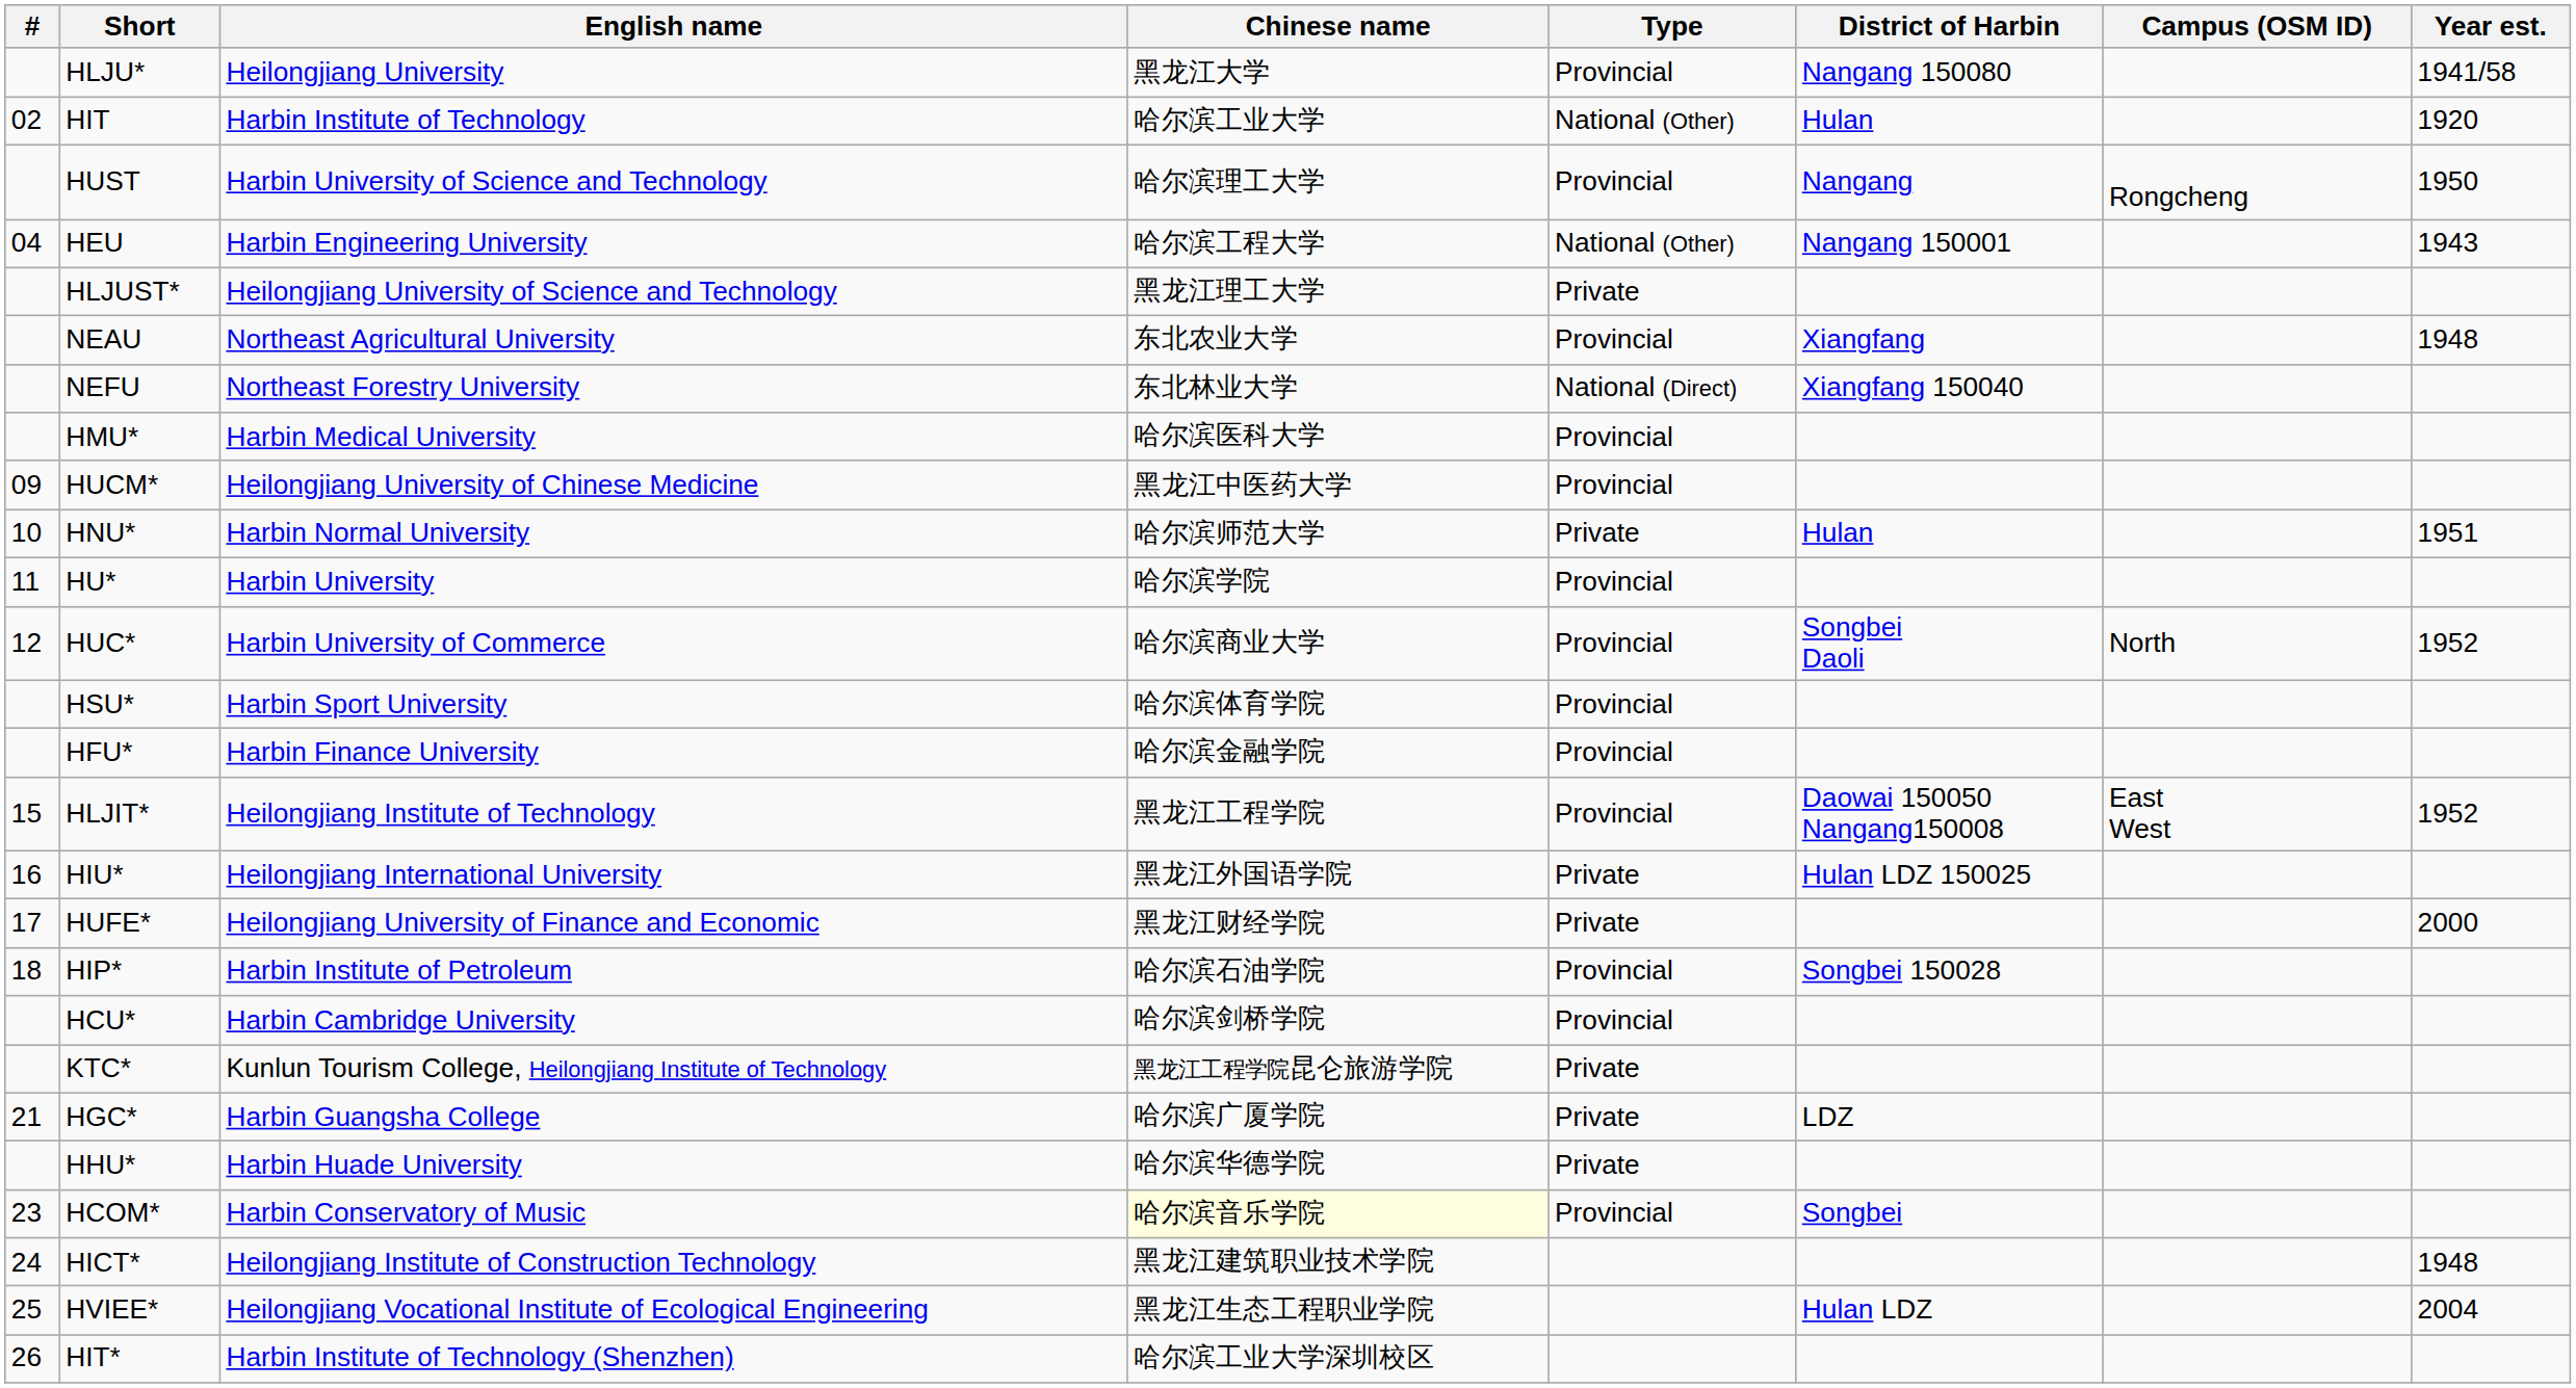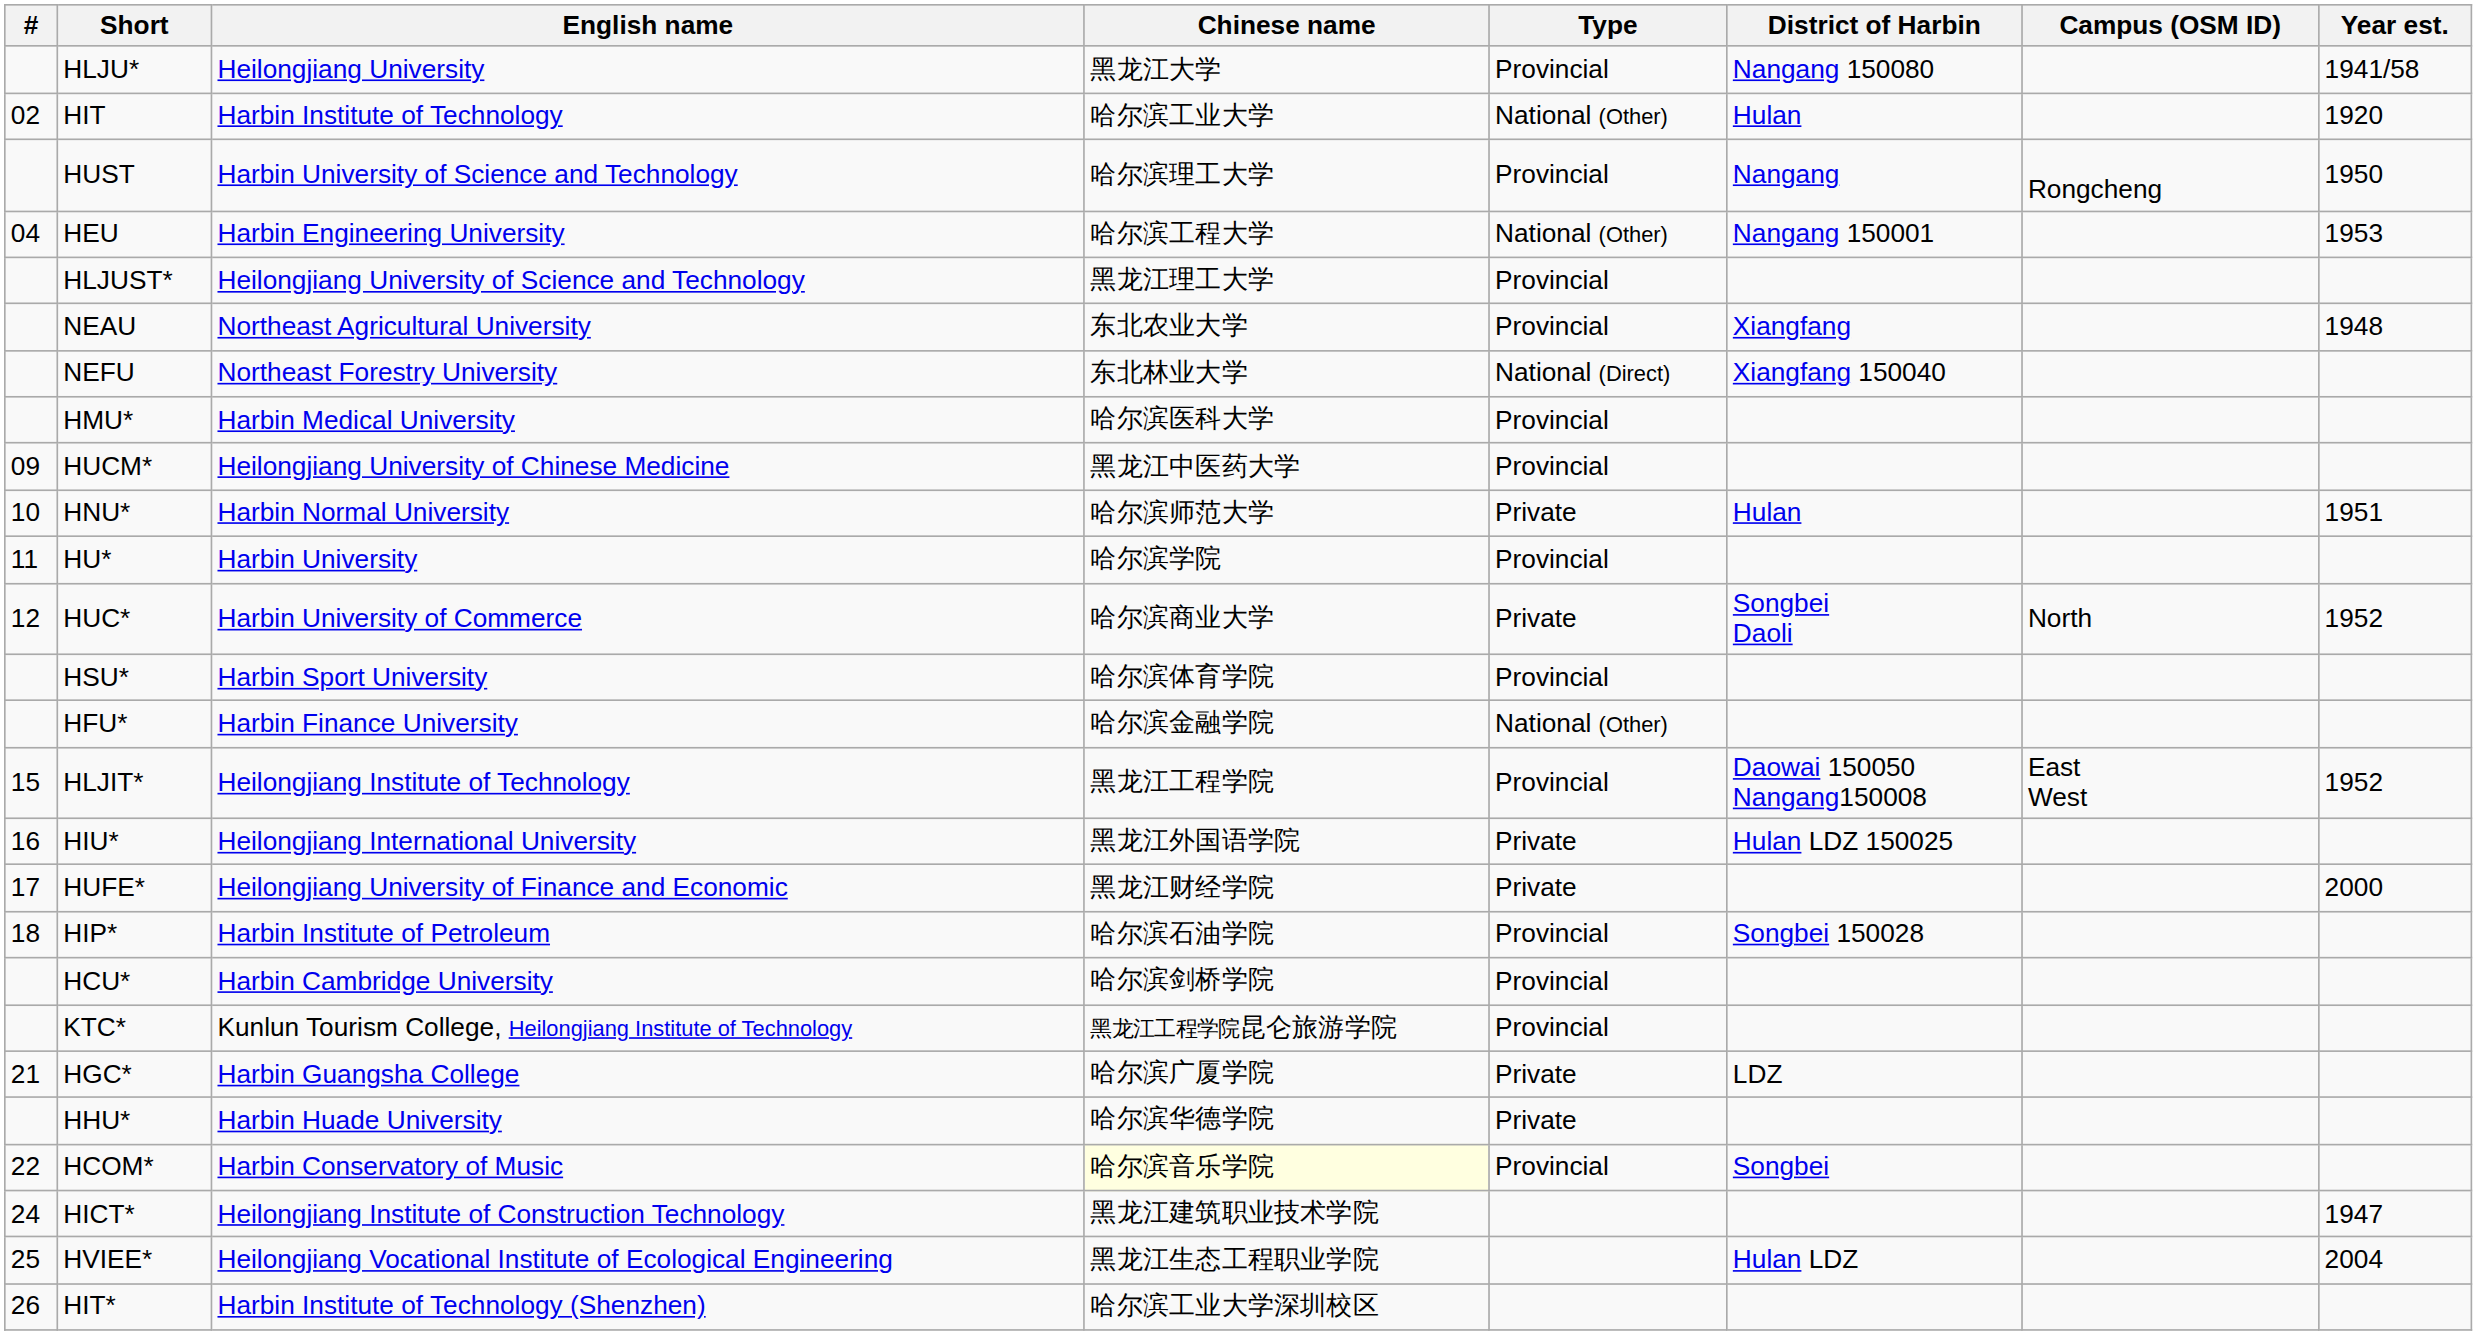HEU | Year est.: 1943 -> 1953
HLJUST* | Type: Private -> Provincial
HUC* | Type: Provincial -> Private
HFU* | Type: Provincial -> National (Other)
KTC* | Type: Private -> Provincial
HCOM* | #: 23 -> 22
HICT* | Year est.: 1948 -> 1947
